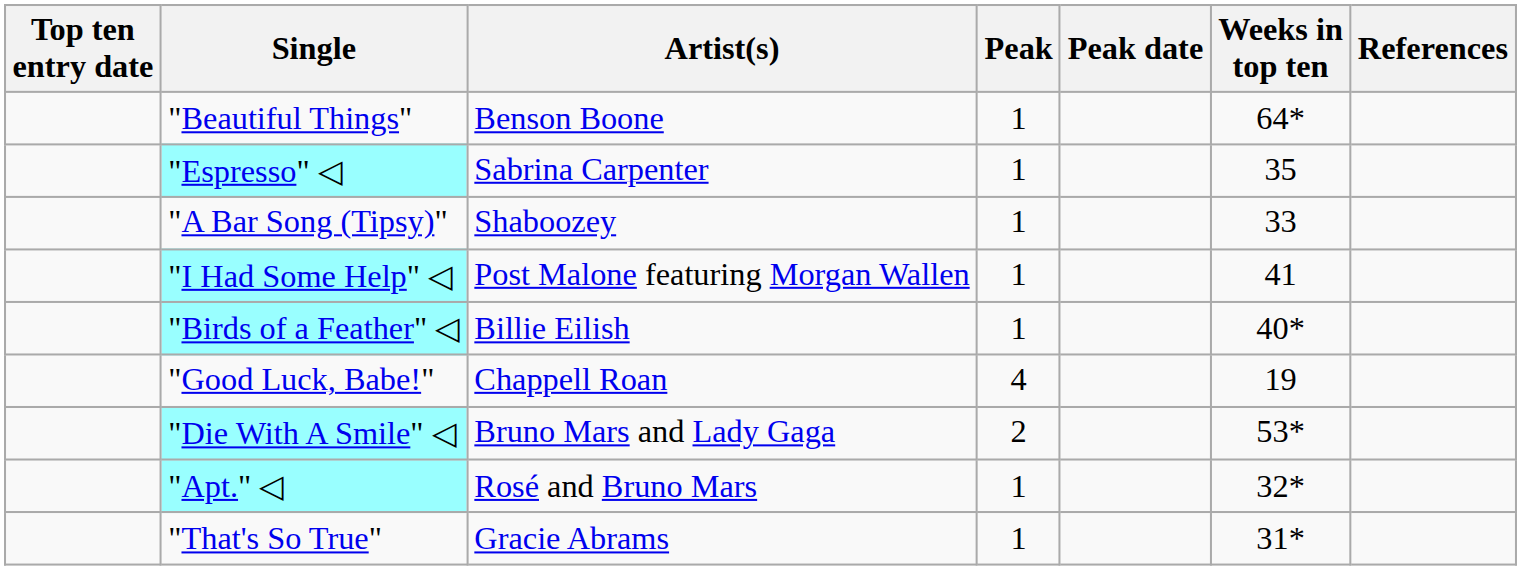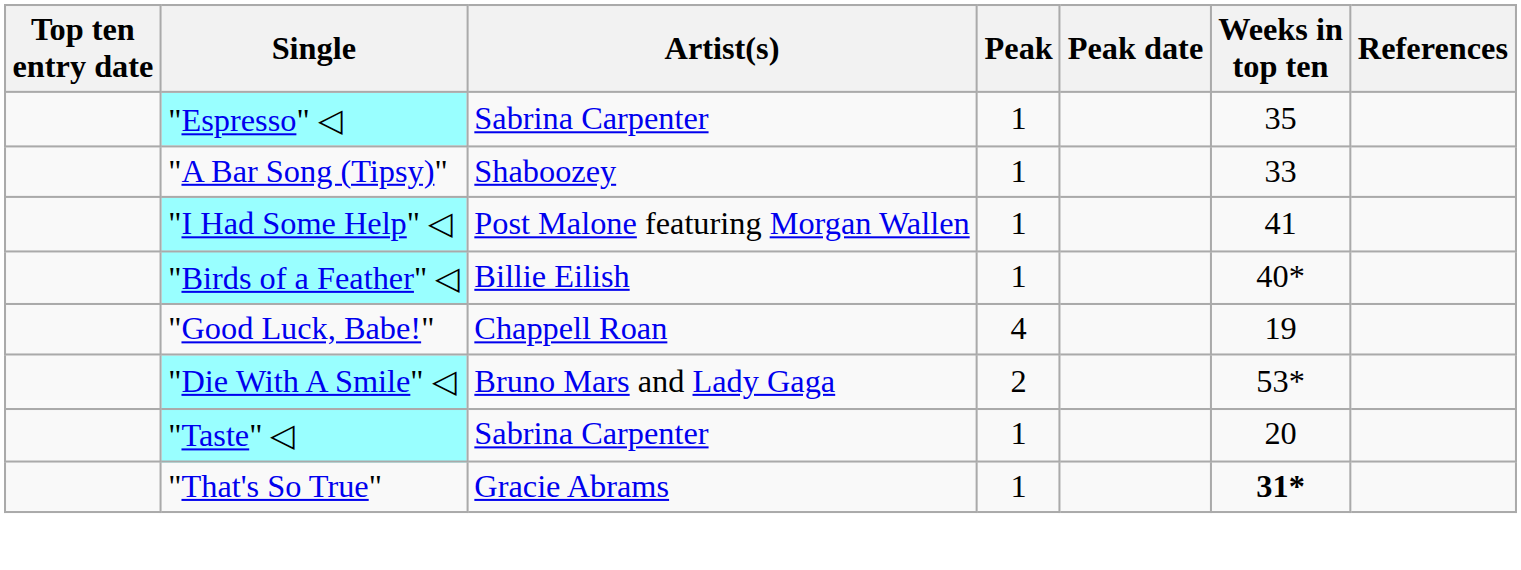- row: "Beautiful Things" | Benson Boone | 1 | 64*
+ row: "Taste" ◁ | Sabrina Carpenter | 1 | 20
- row: "Apt." ◁ | Rosé and Bruno Mars | 1 | 32*
"That's So True" | Weeks in top ten: normal -> bold
